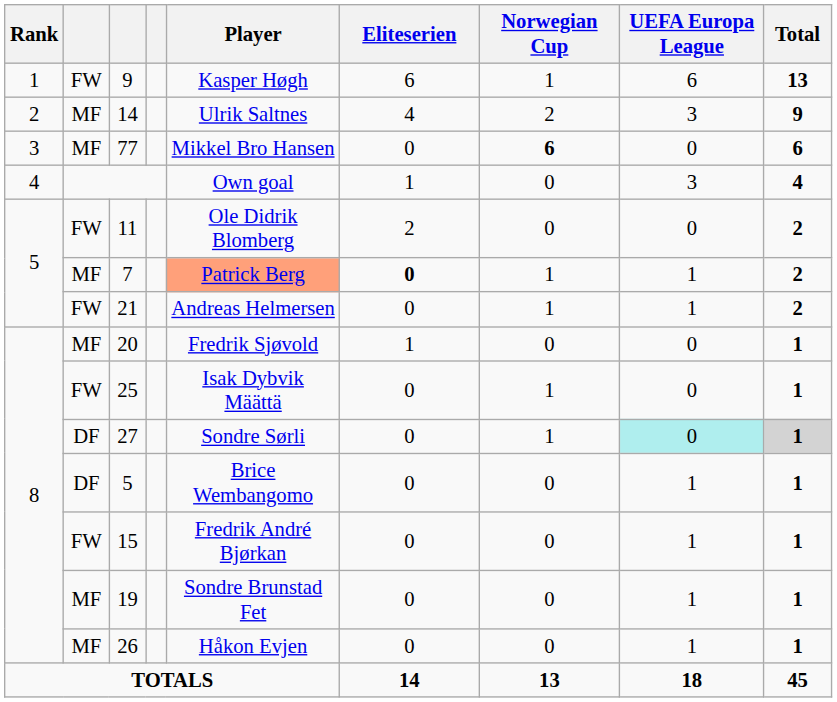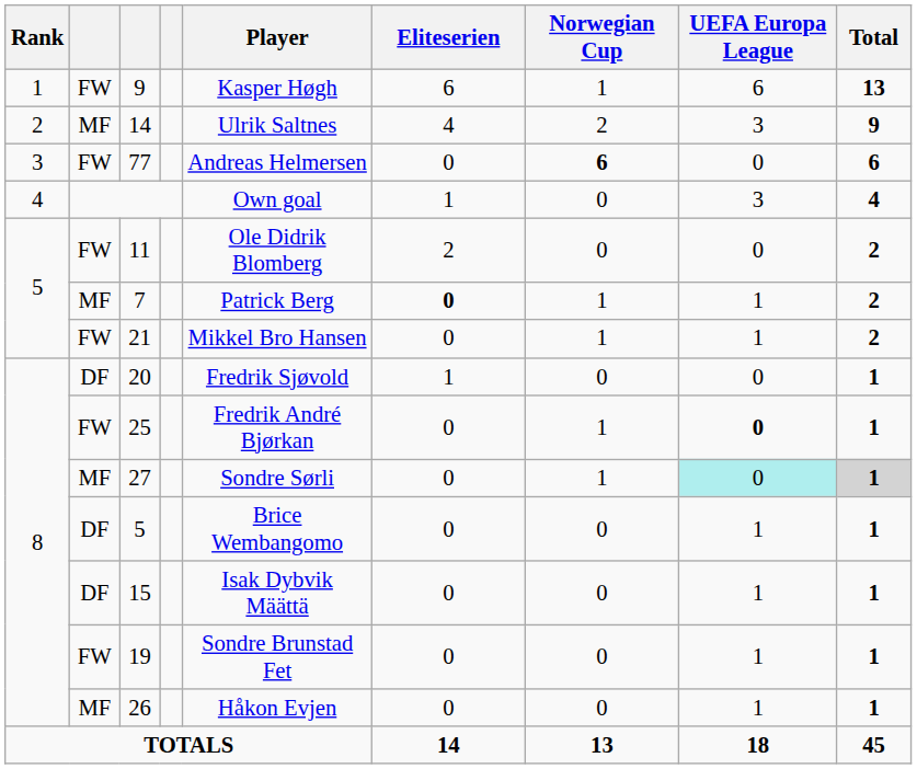77 | column 2: MF -> FW
77 | Player: Mikkel Bro Hansen -> Andreas Helmersen
7 | Player: lightsalmon background -> no background
21 | Player: Andreas Helmersen -> Mikkel Bro Hansen
20 | column 2: MF -> DF
25 | Player: Isak Dybvik Määttä -> Fredrik André Bjørkan
25 | UEFA Europa League: normal -> bold
27 | column 2: DF -> MF
15 | column 2: FW -> DF
15 | Player: Fredrik André Bjørkan -> Isak Dybvik Määttä
19 | column 2: MF -> FW
